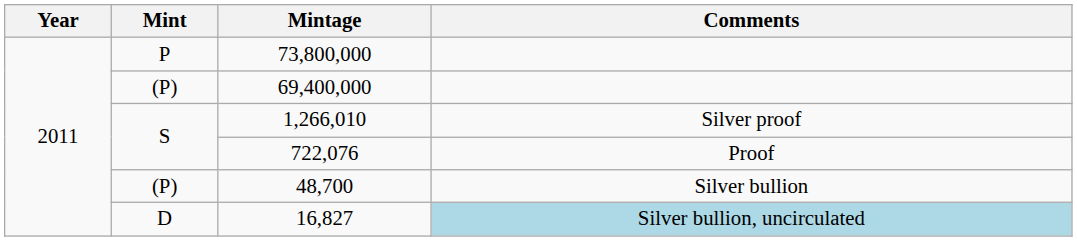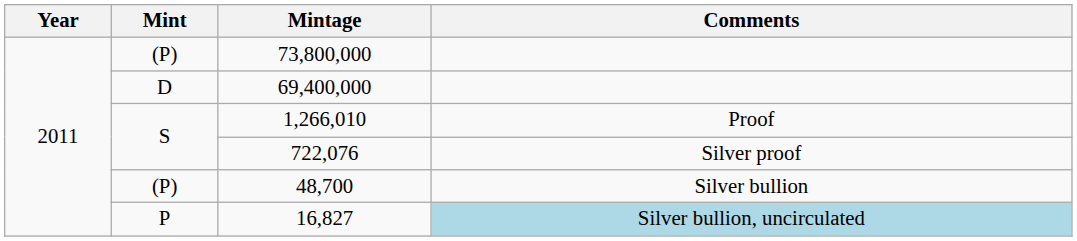73,800,000 | Mint: P -> (P)
69,400,000 | Mint: (P) -> D
1,266,010 | Comments: Silver proof -> Proof
722,076 | Comments: Proof -> Silver proof
16,827 | Mint: D -> P
